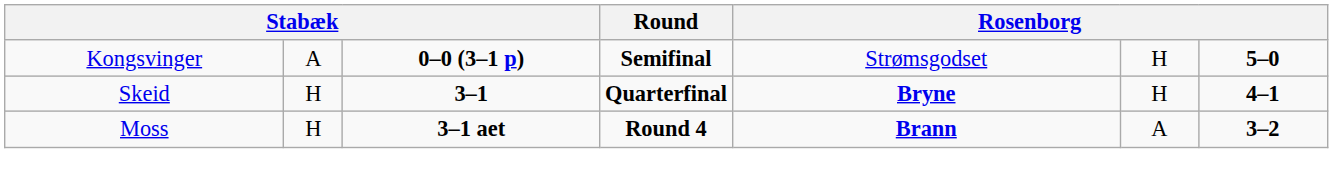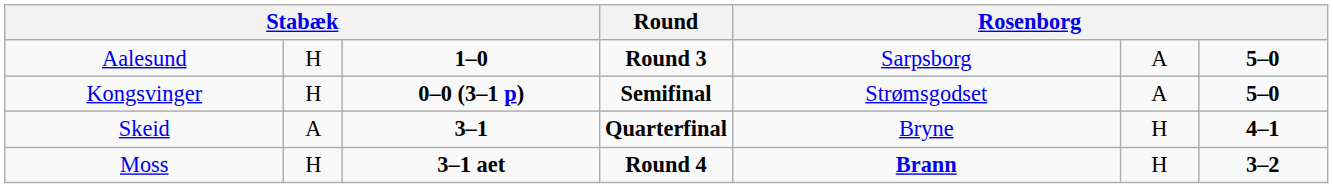+ row: Aalesund | H | 1–0 | Round 3 | Sarpsborg | A | 5–0
Kongsvinger | column 2: A -> H
Kongsvinger | column 6: H -> A
Skeid | column 2: H -> A
Skeid | column 5: bold -> normal
Moss | column 6: A -> H
